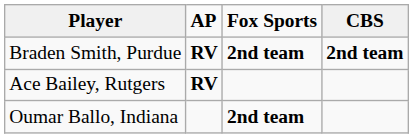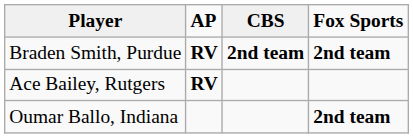columns swapped: CBS <-> Fox Sports
